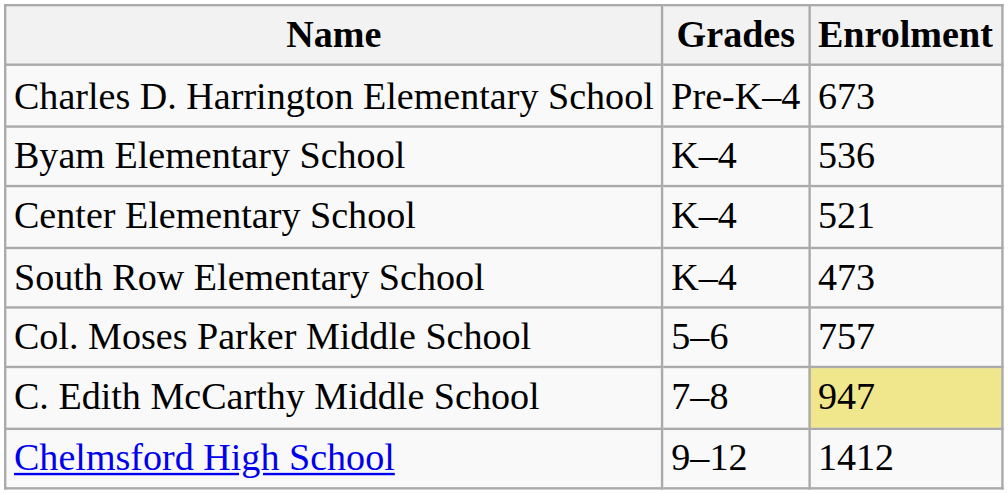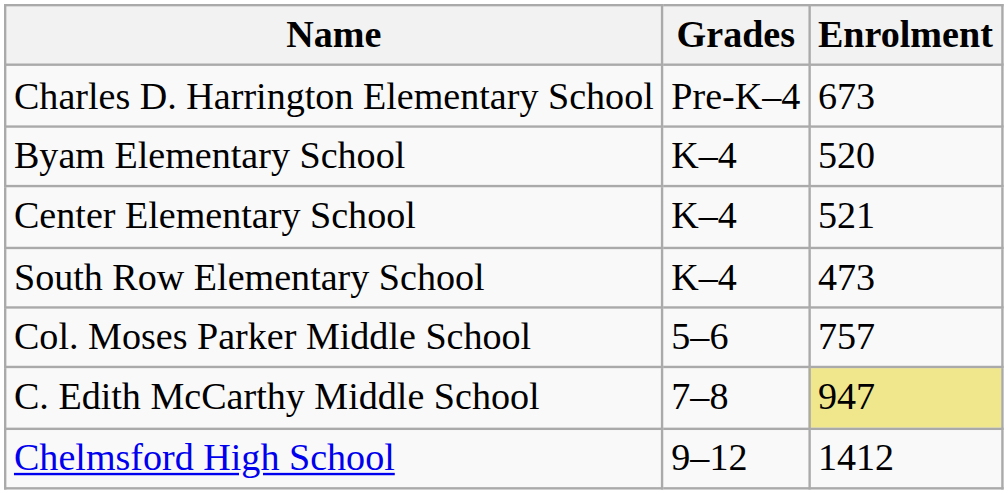Byam Elementary School | Enrolment: 536 -> 520
